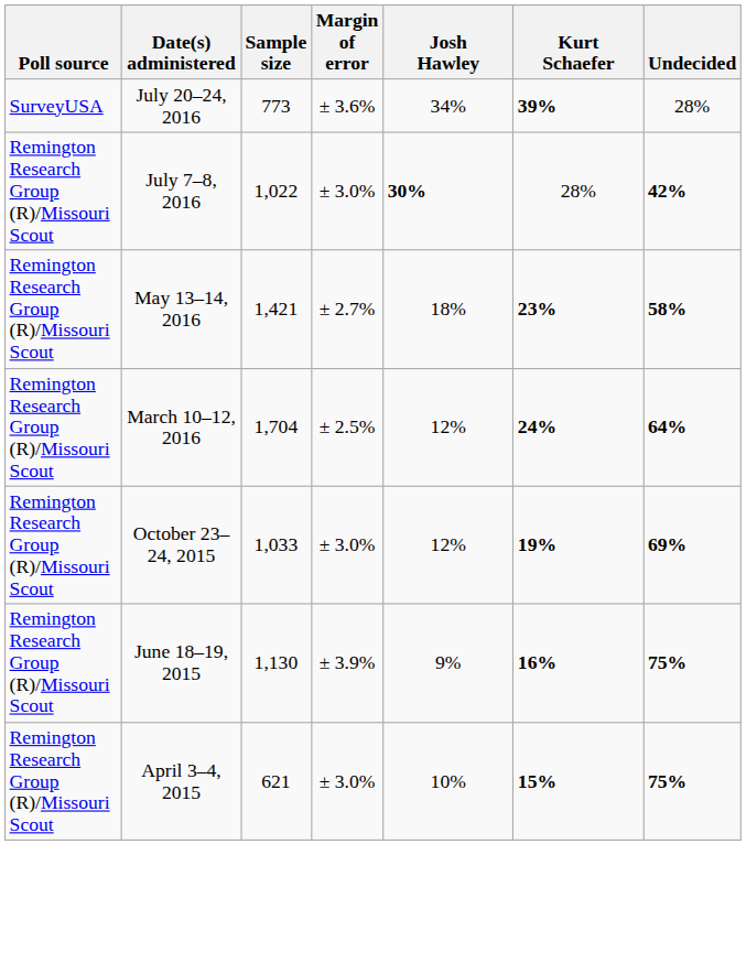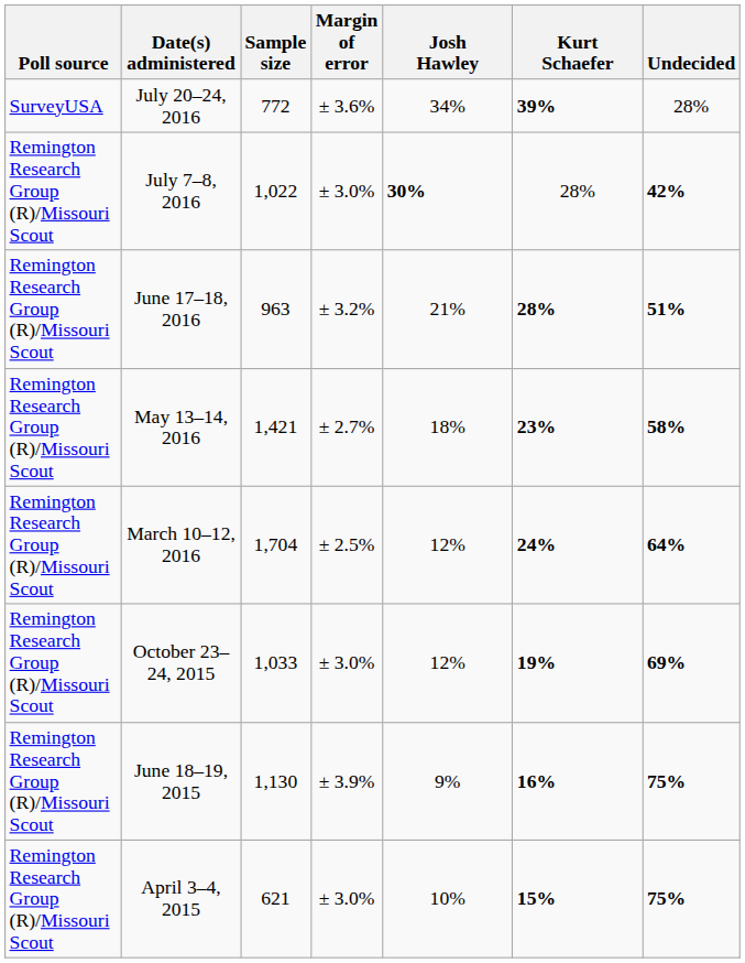July 20–24, 2016 | Sample size: 773 -> 772
+ row: Remington Research Group (R)/Missouri Scout | June 17–18, 2016 | 963 | ± 3.2% | 21% | 28% | 51%
